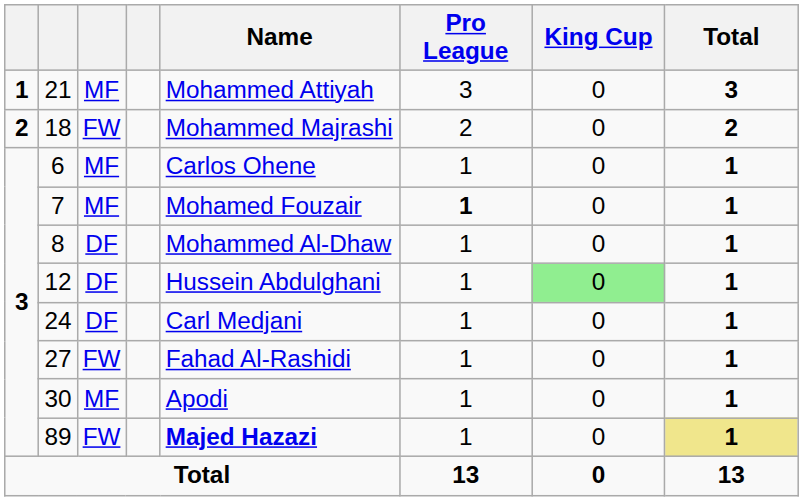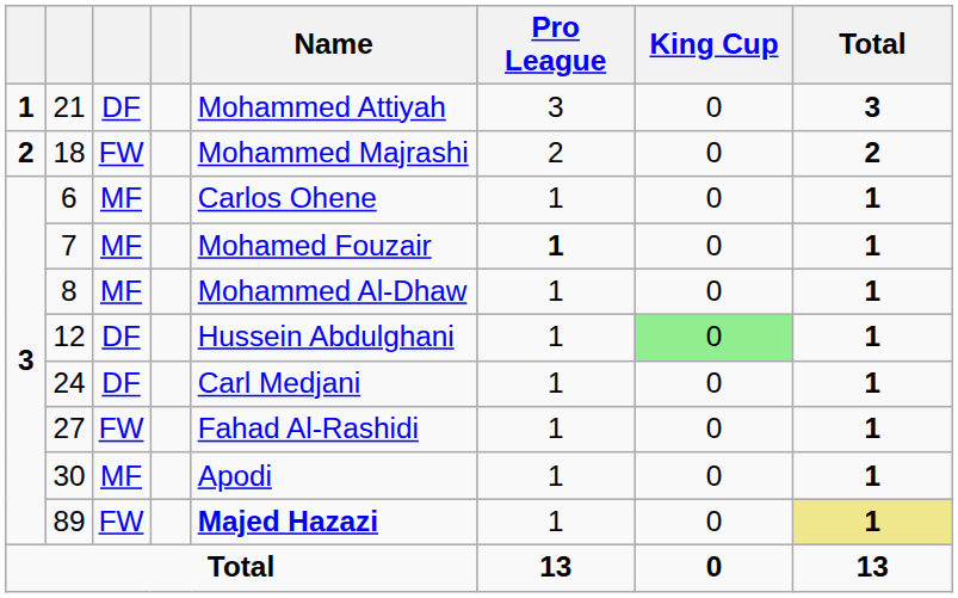21 | column 3: MF -> DF
8 | column 3: DF -> MF
